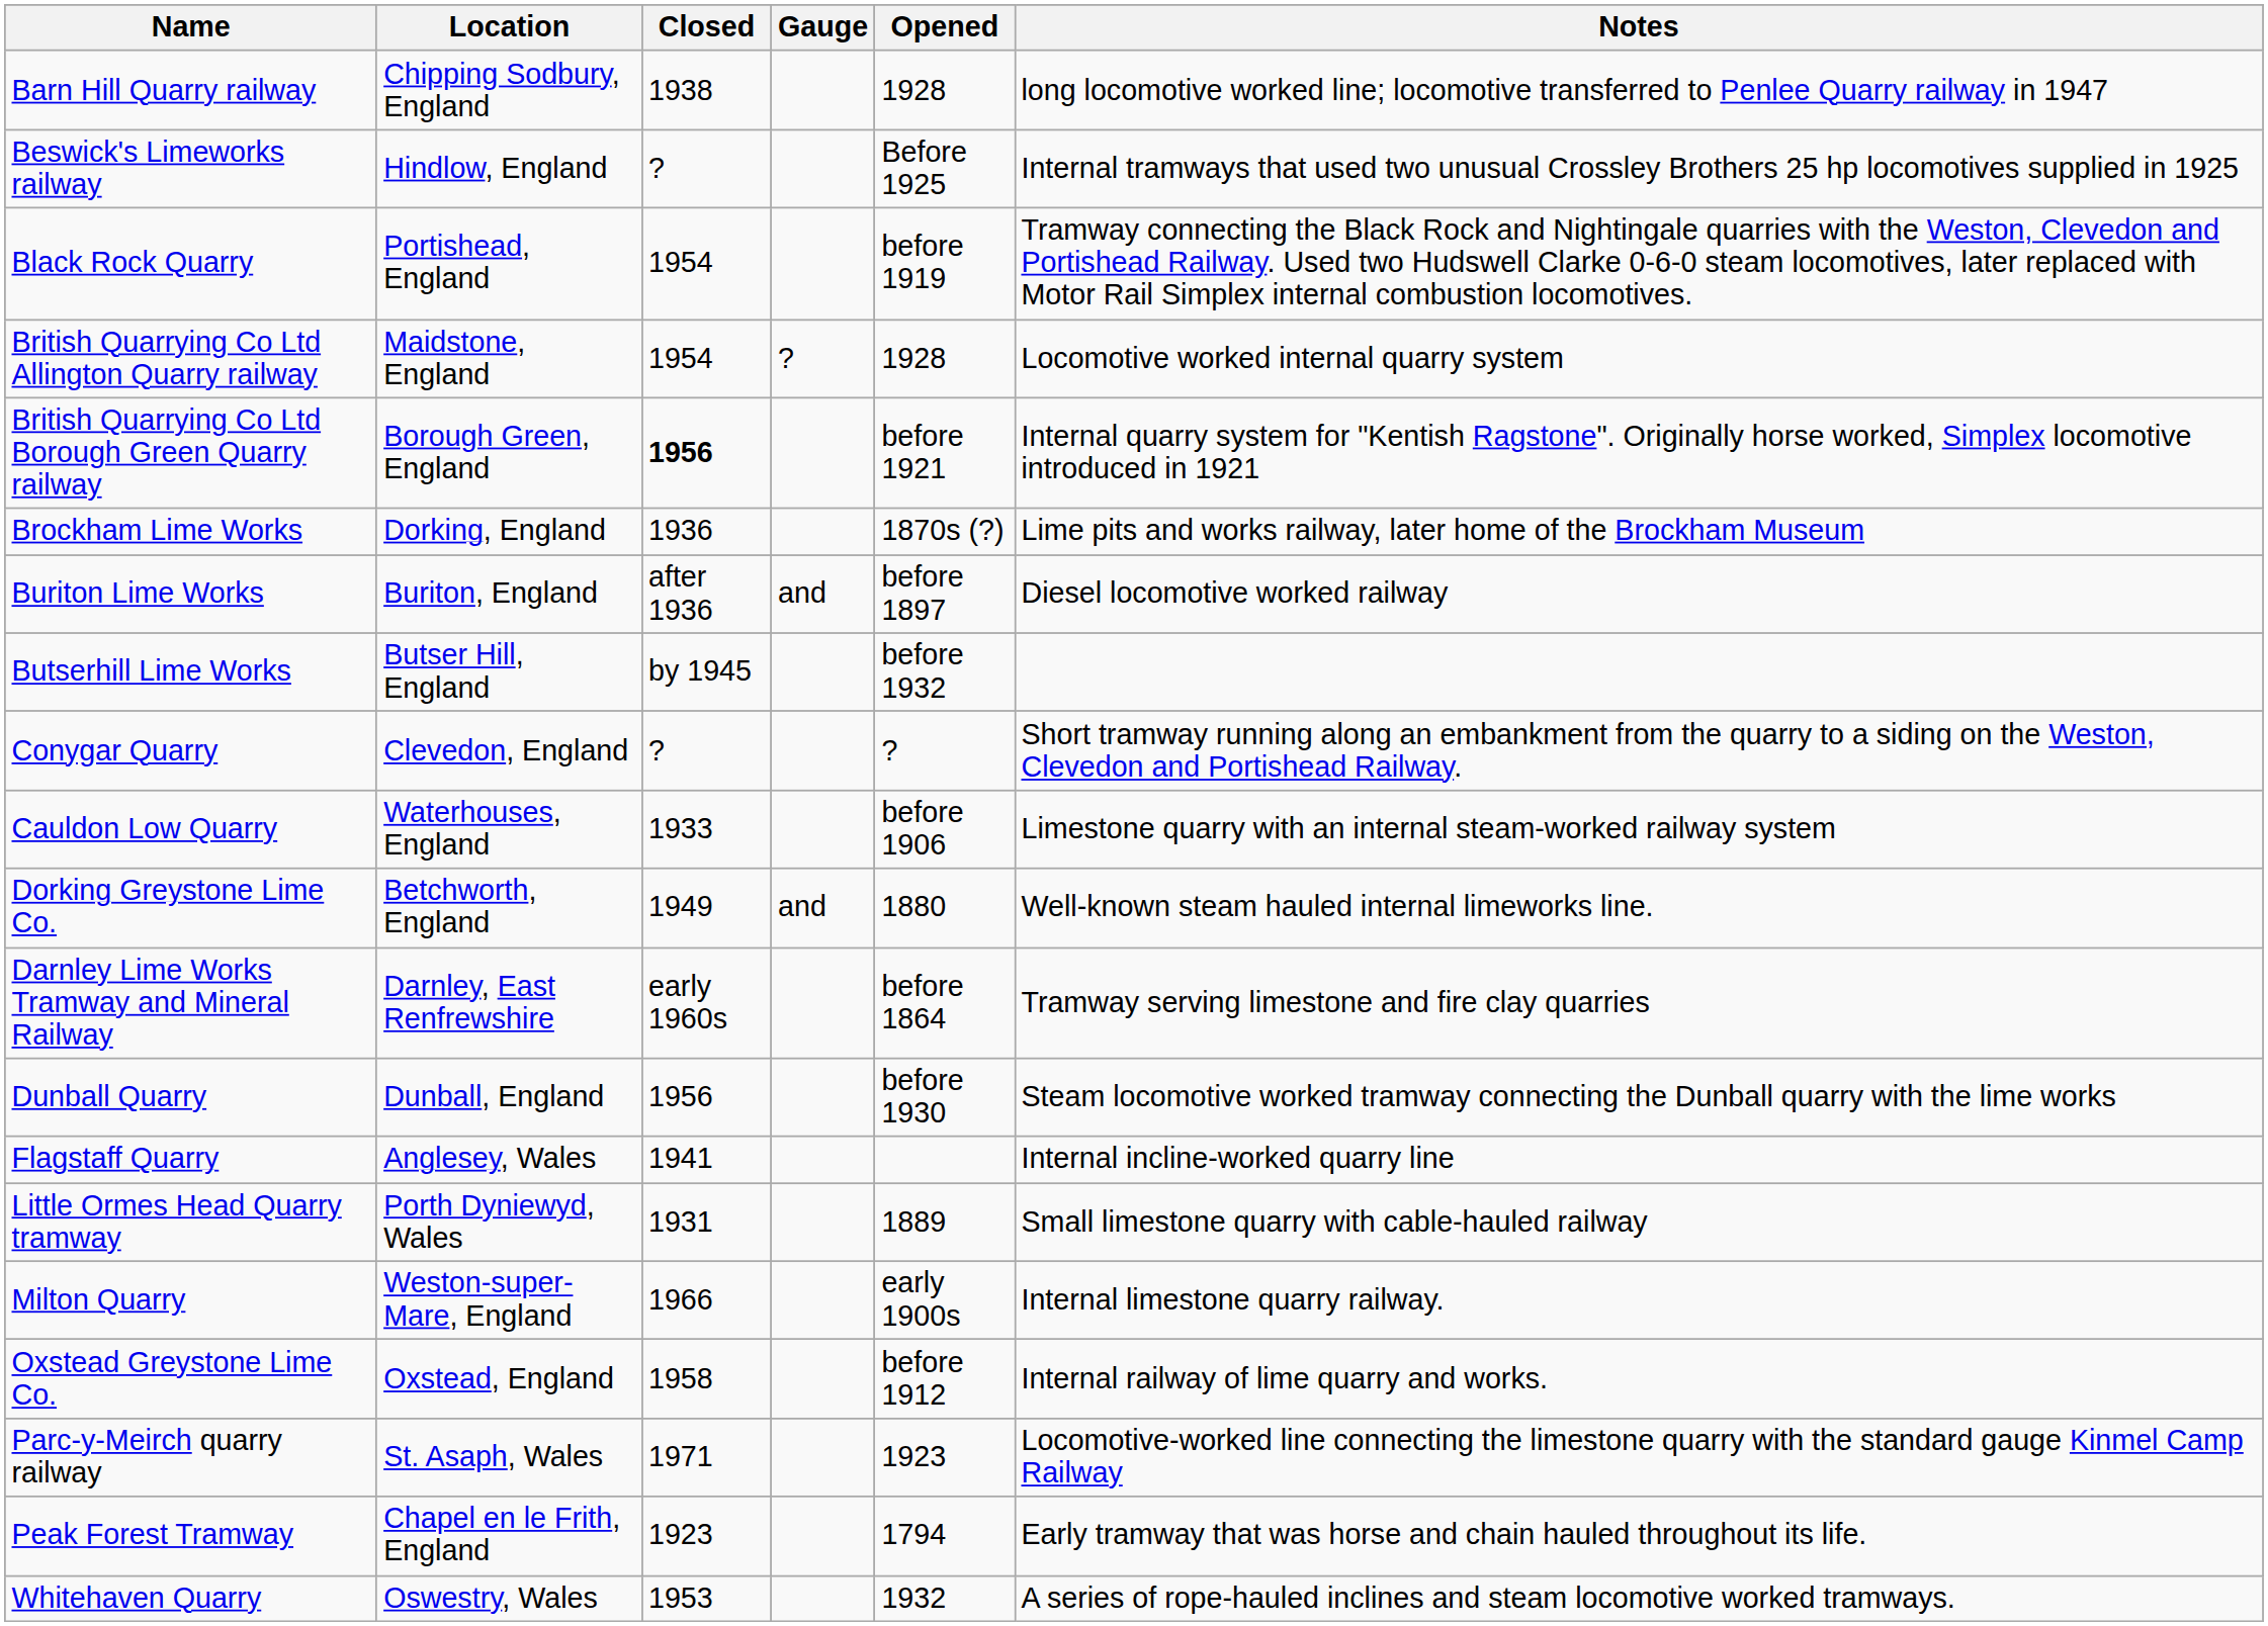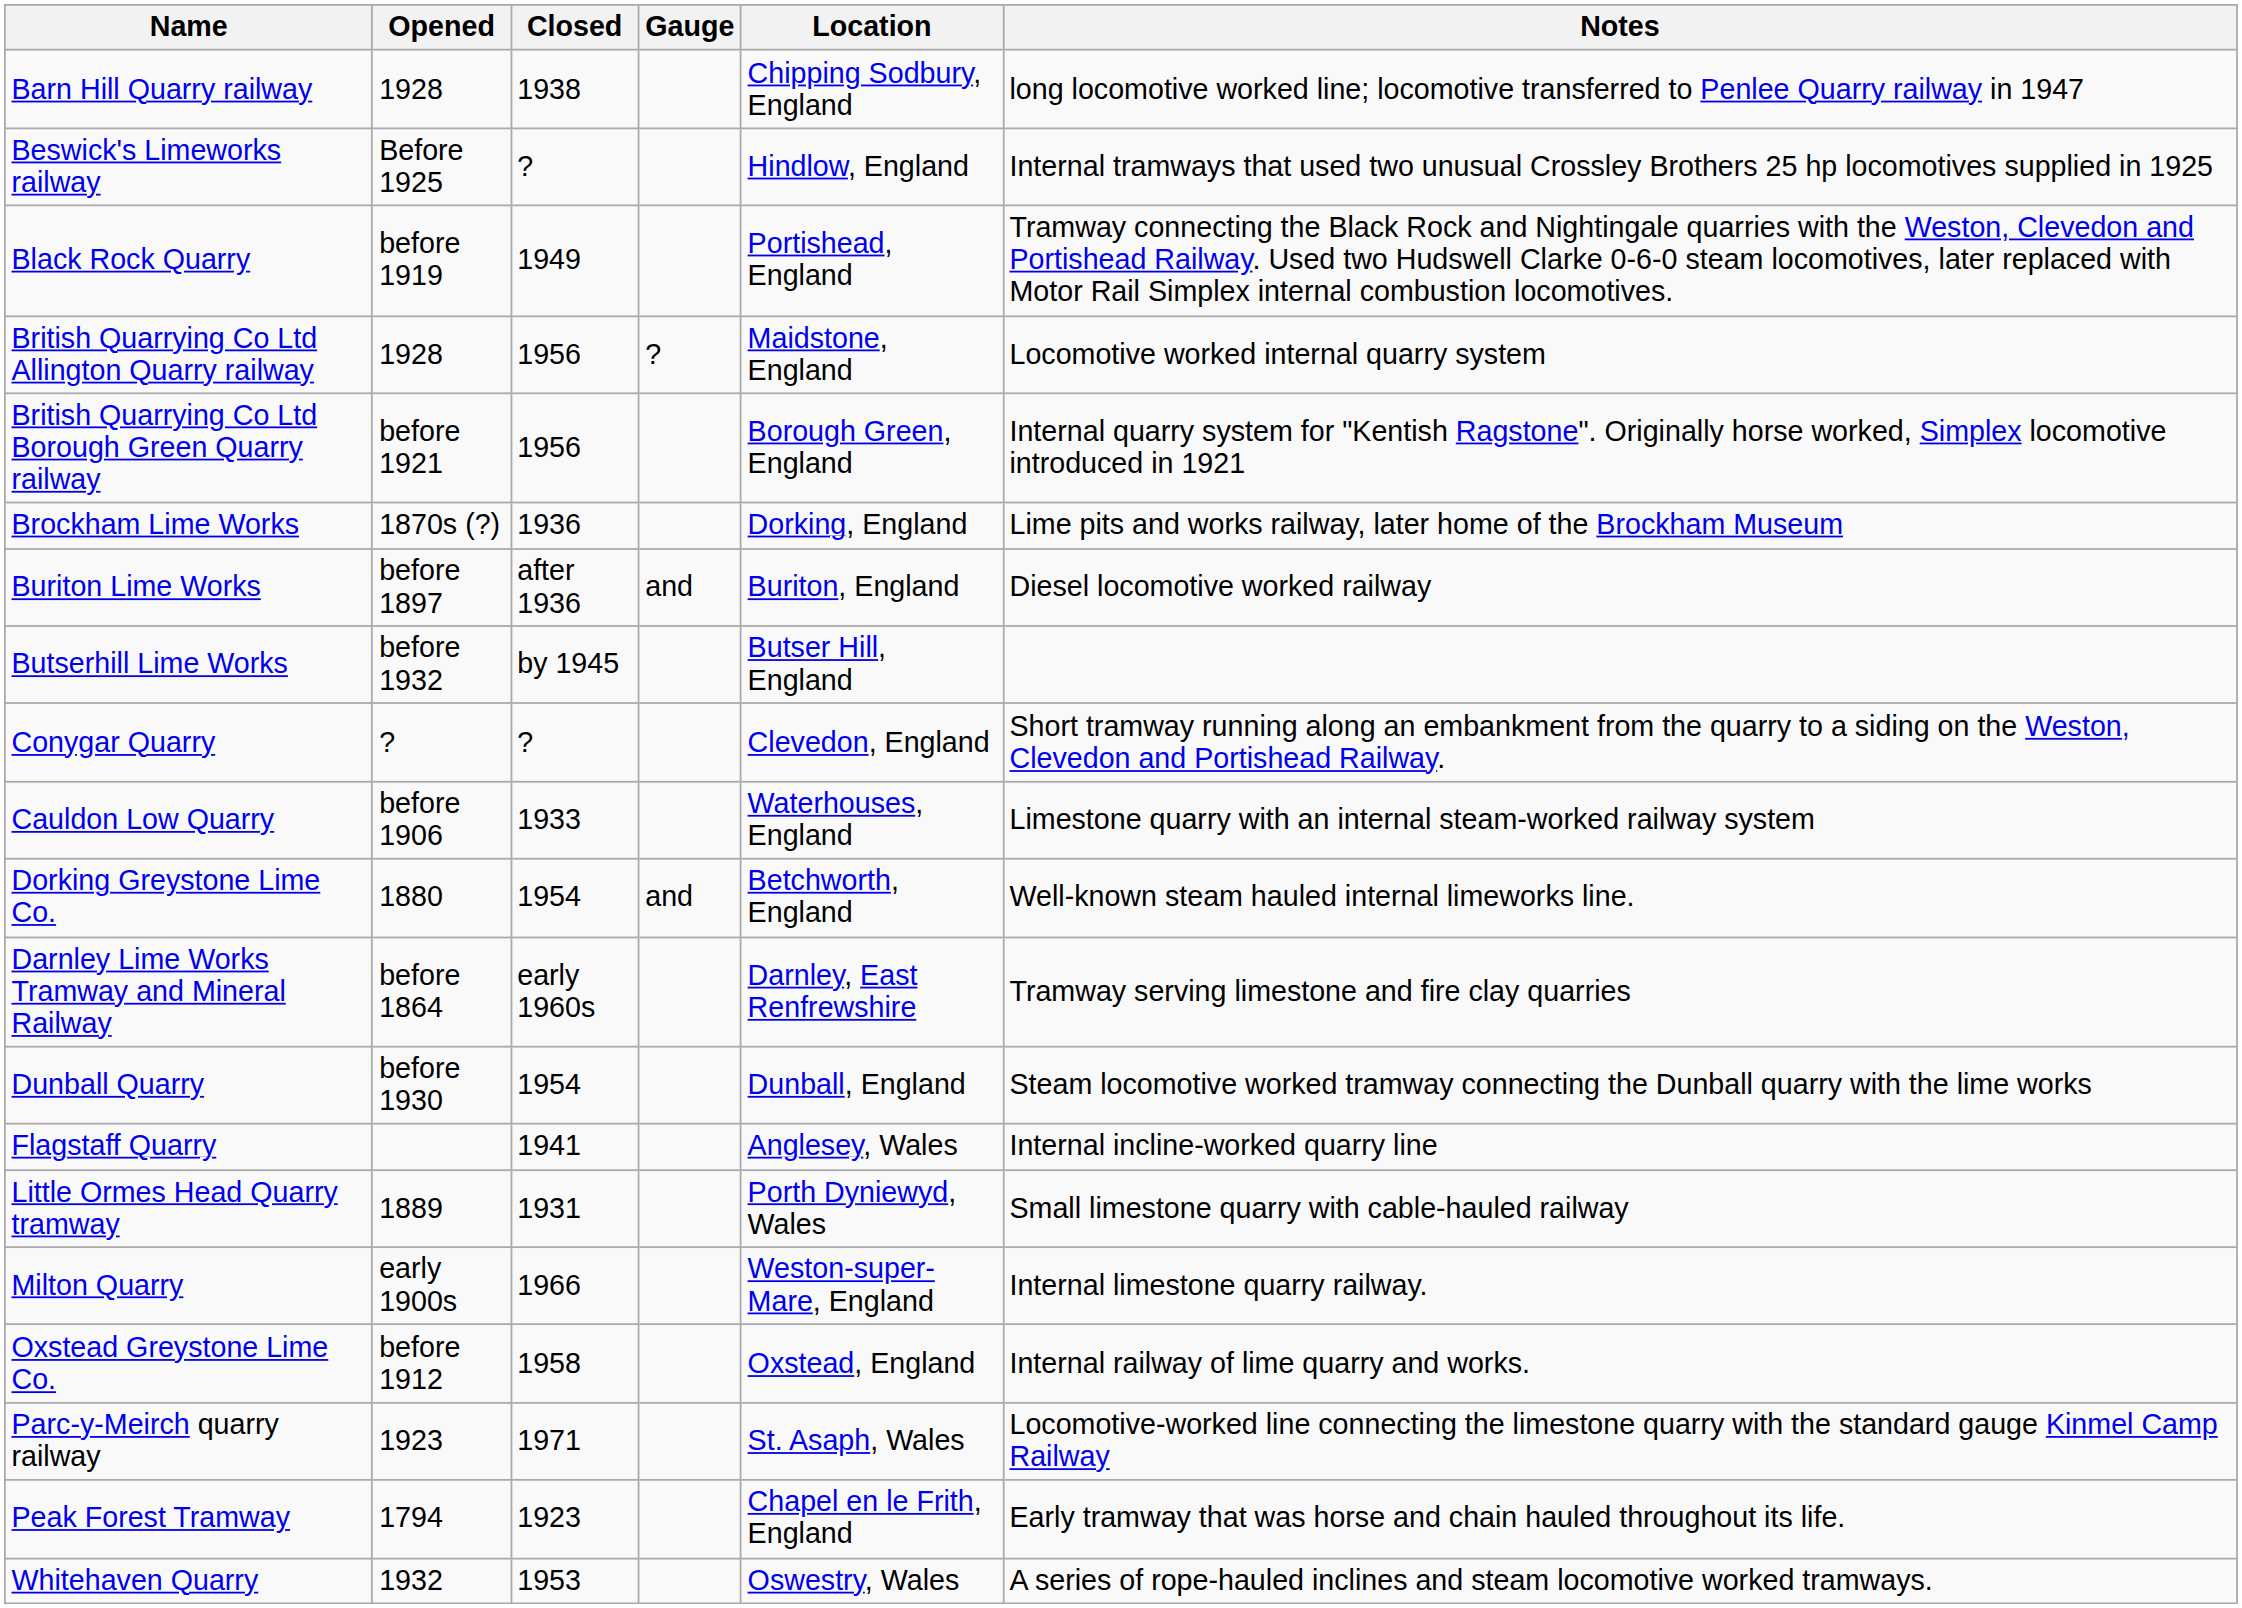columns swapped: Opened <-> Location
Black Rock Quarry | Closed: 1954 -> 1949
British Quarrying Co Ltd Allington Quarry railway | Closed: 1954 -> 1956
British Quarrying Co Ltd Borough Green Quarry railway | Closed: bold -> normal
Dorking Greystone Lime Co. | Closed: 1949 -> 1954
Dunball Quarry | Closed: 1956 -> 1954
